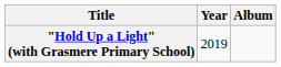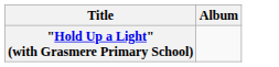- column: Year | 2019
